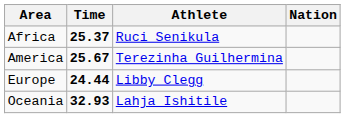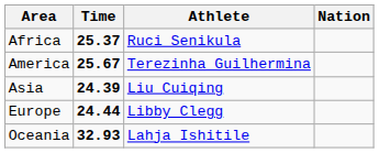+ row: Asia | 24.39 | Liu Cuiqing
